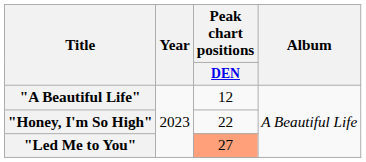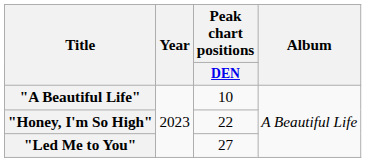"A Beautiful Life" | Peak chart positions / DEN: 12 -> 10
"Led Me to You" | Peak chart positions / DEN: lightsalmon background -> no background
